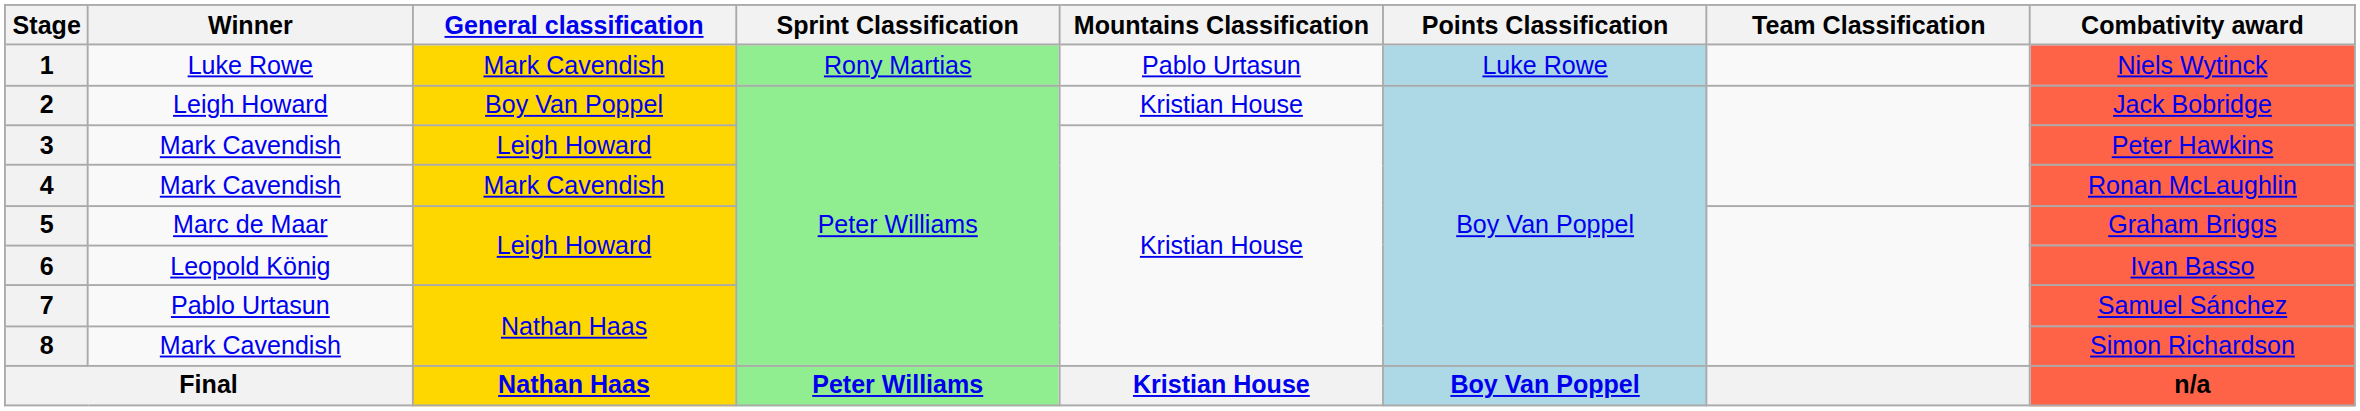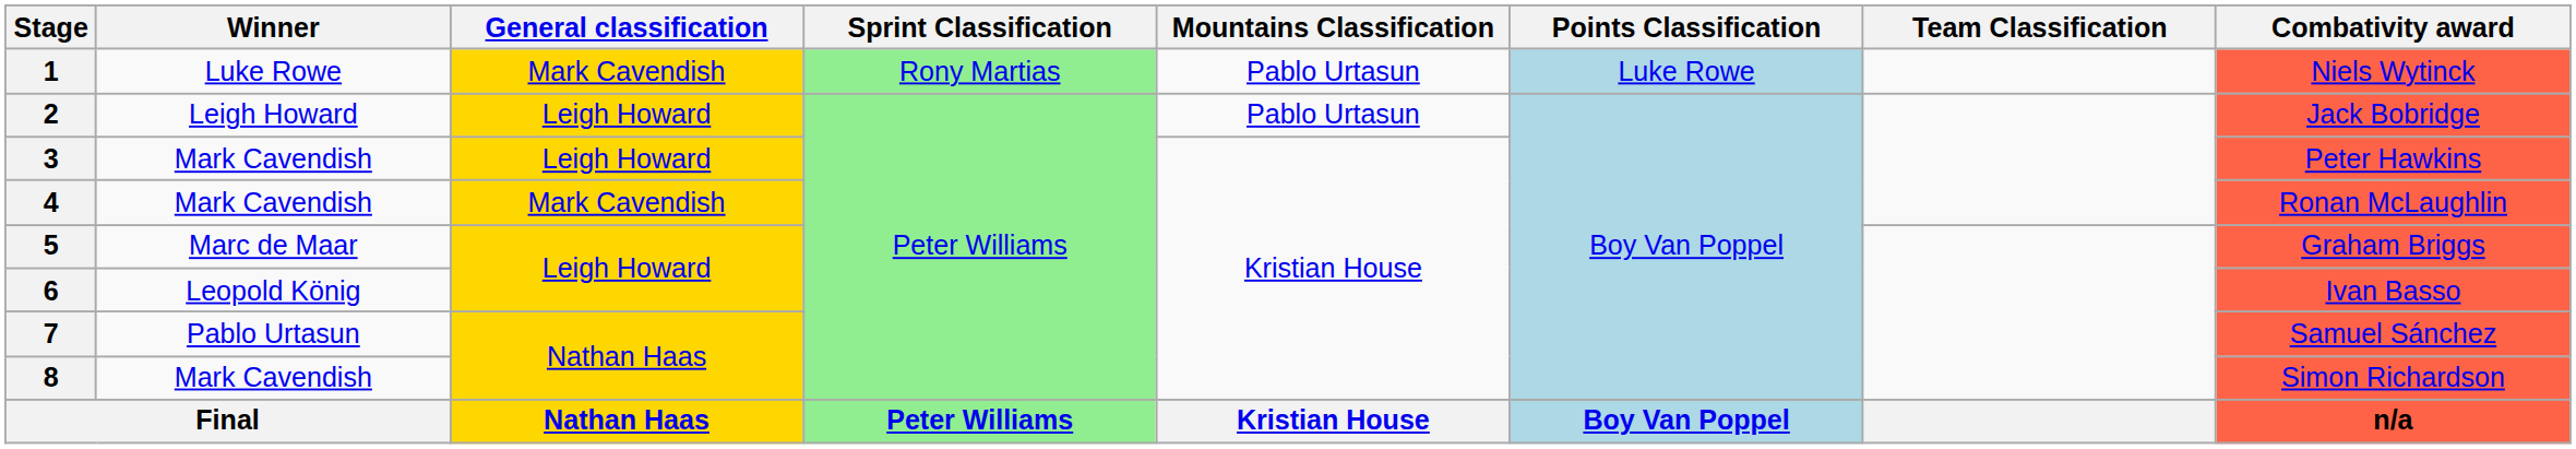2 | General classification: Boy Van Poppel -> Leigh Howard
2 | Mountains Classification: Kristian House -> Pablo Urtasun
